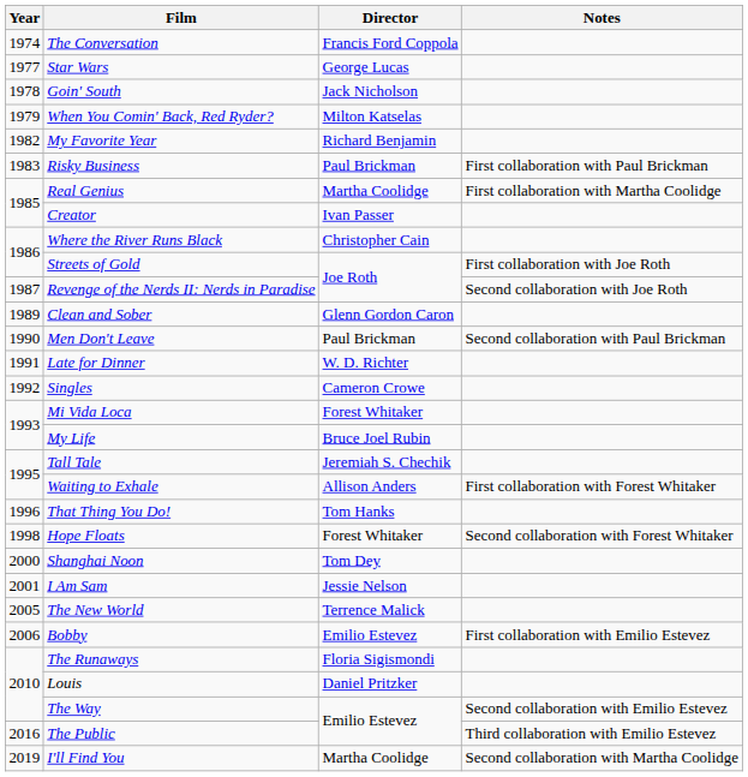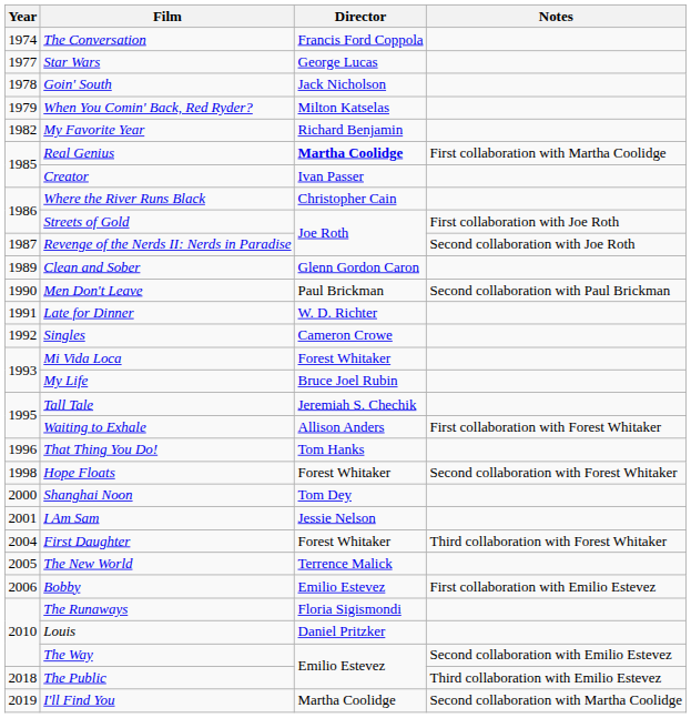- row: 1983 | Risky Business | Paul Brickman | First collaboration with Paul Brickman
Real Genius | Director: normal -> bold
+ row: 2004 | First Daughter | Forest Whitaker | Third collaboration with Forest Whitaker
The Public | Year: 2016 -> 2018
